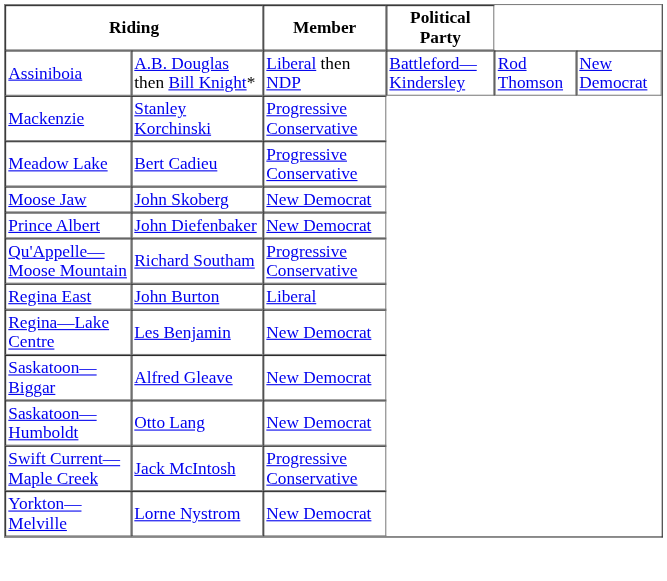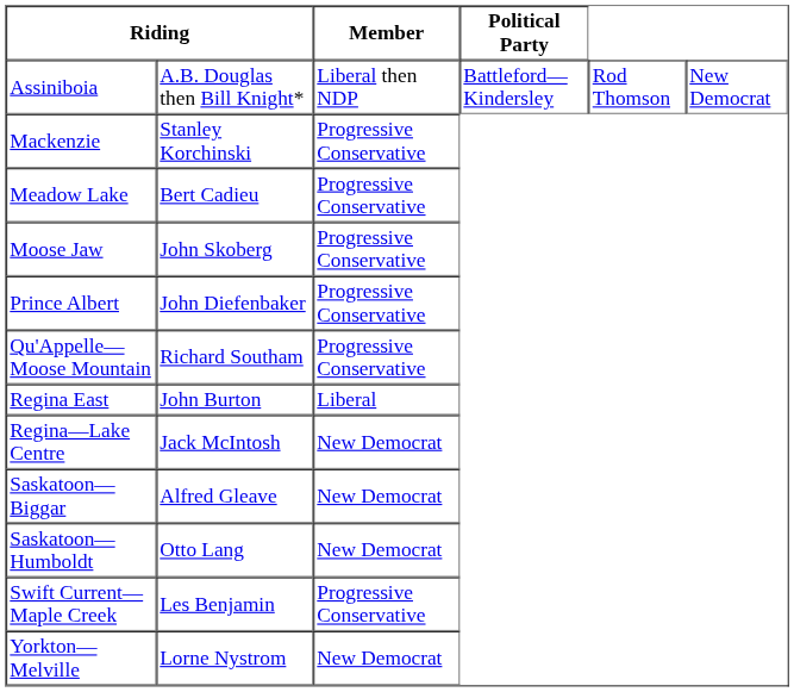Moose Jaw | Member: New Democrat -> Progressive Conservative
Prince Albert | Member: New Democrat -> Progressive Conservative
Regina—Lake Centre | column 2: Les Benjamin -> Jack McIntosh
Swift Current—Maple Creek | column 2: Jack McIntosh -> Les Benjamin
